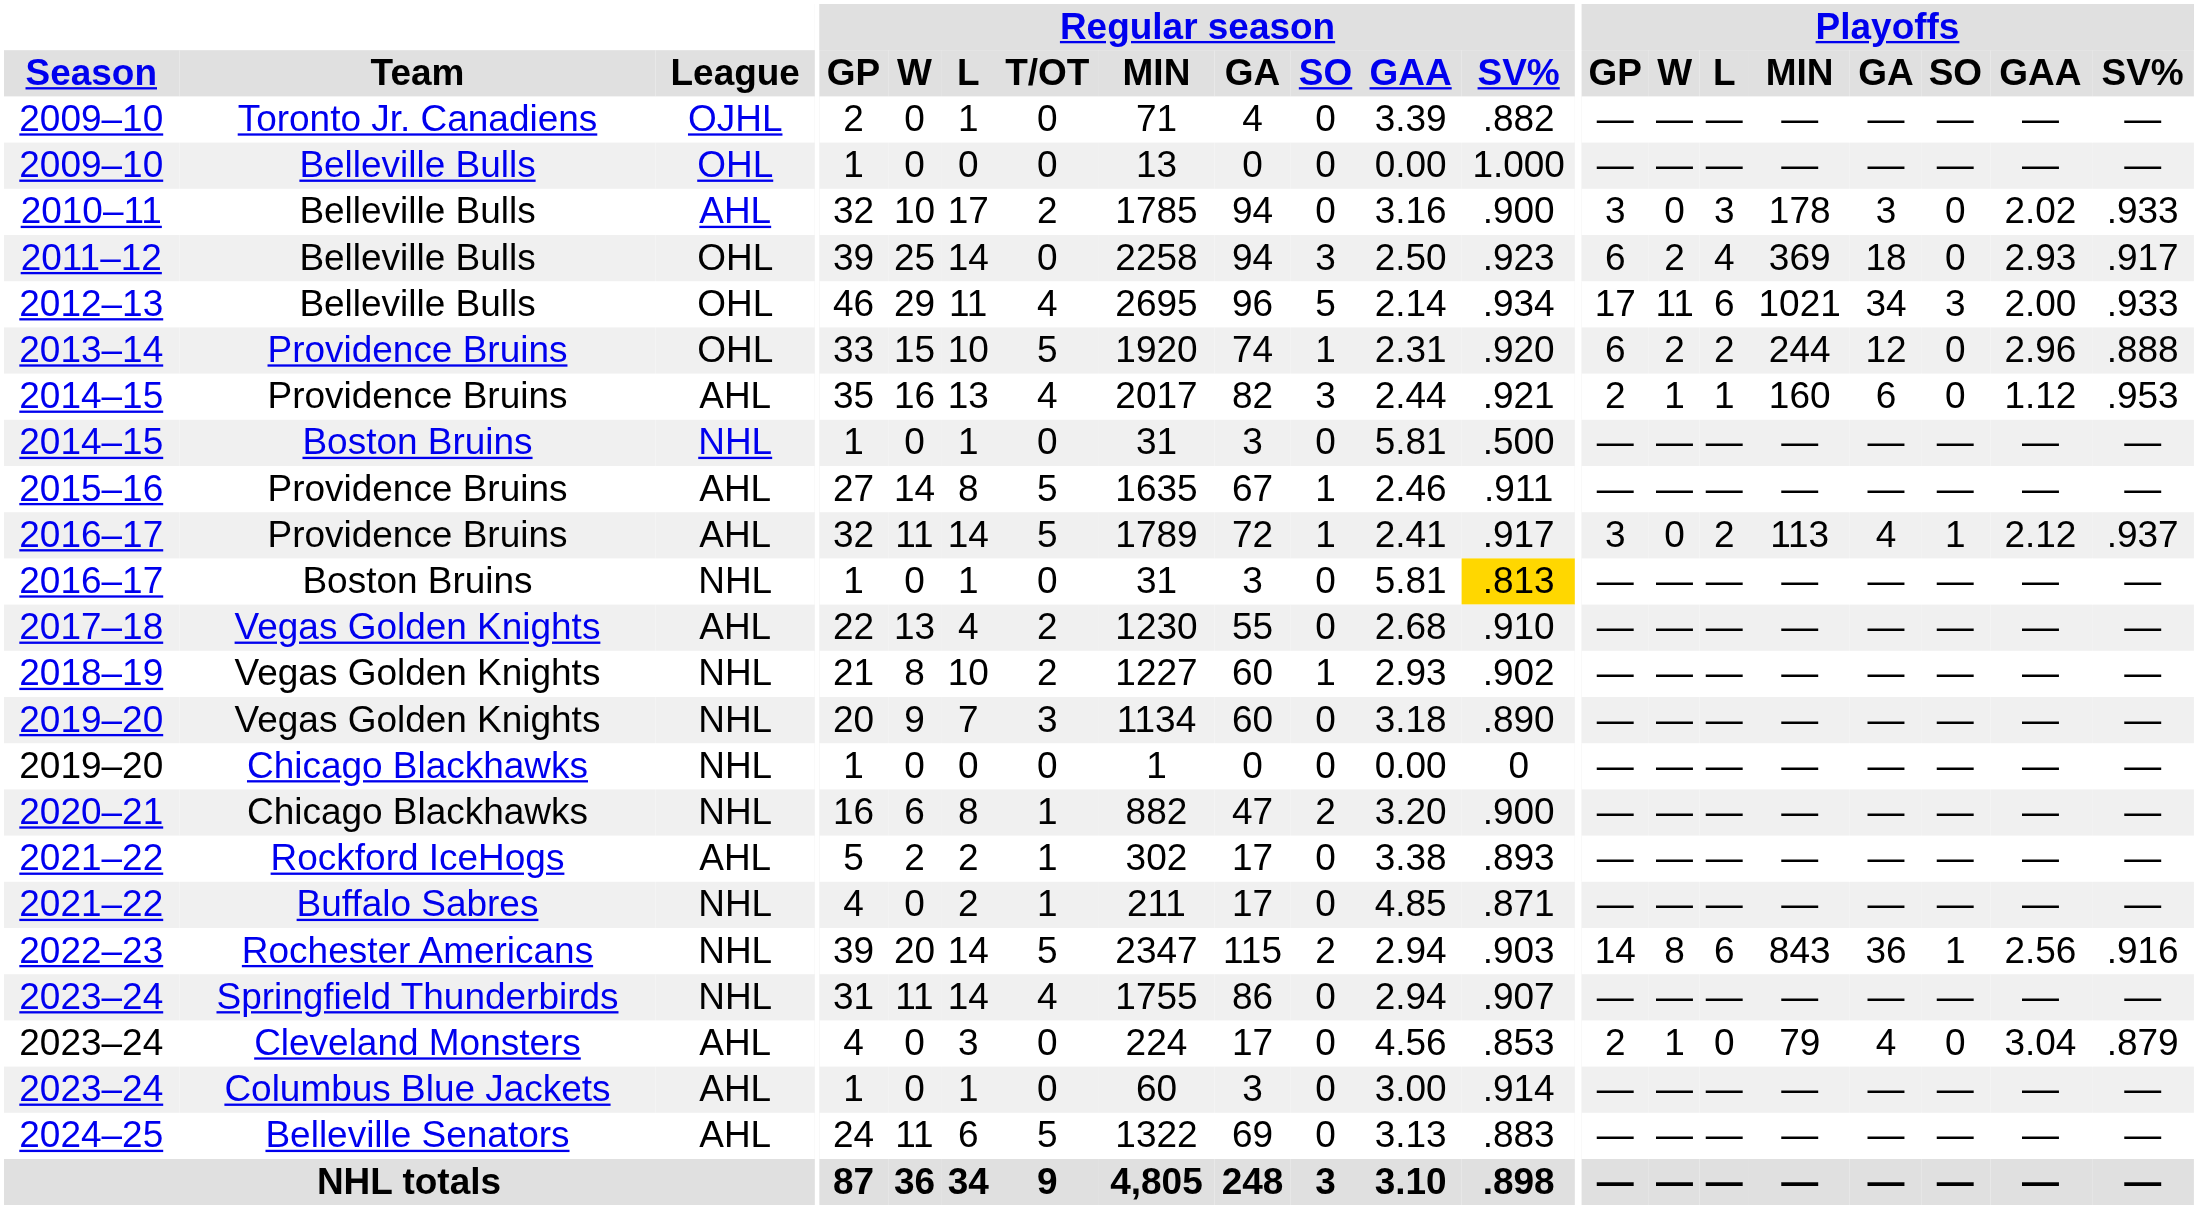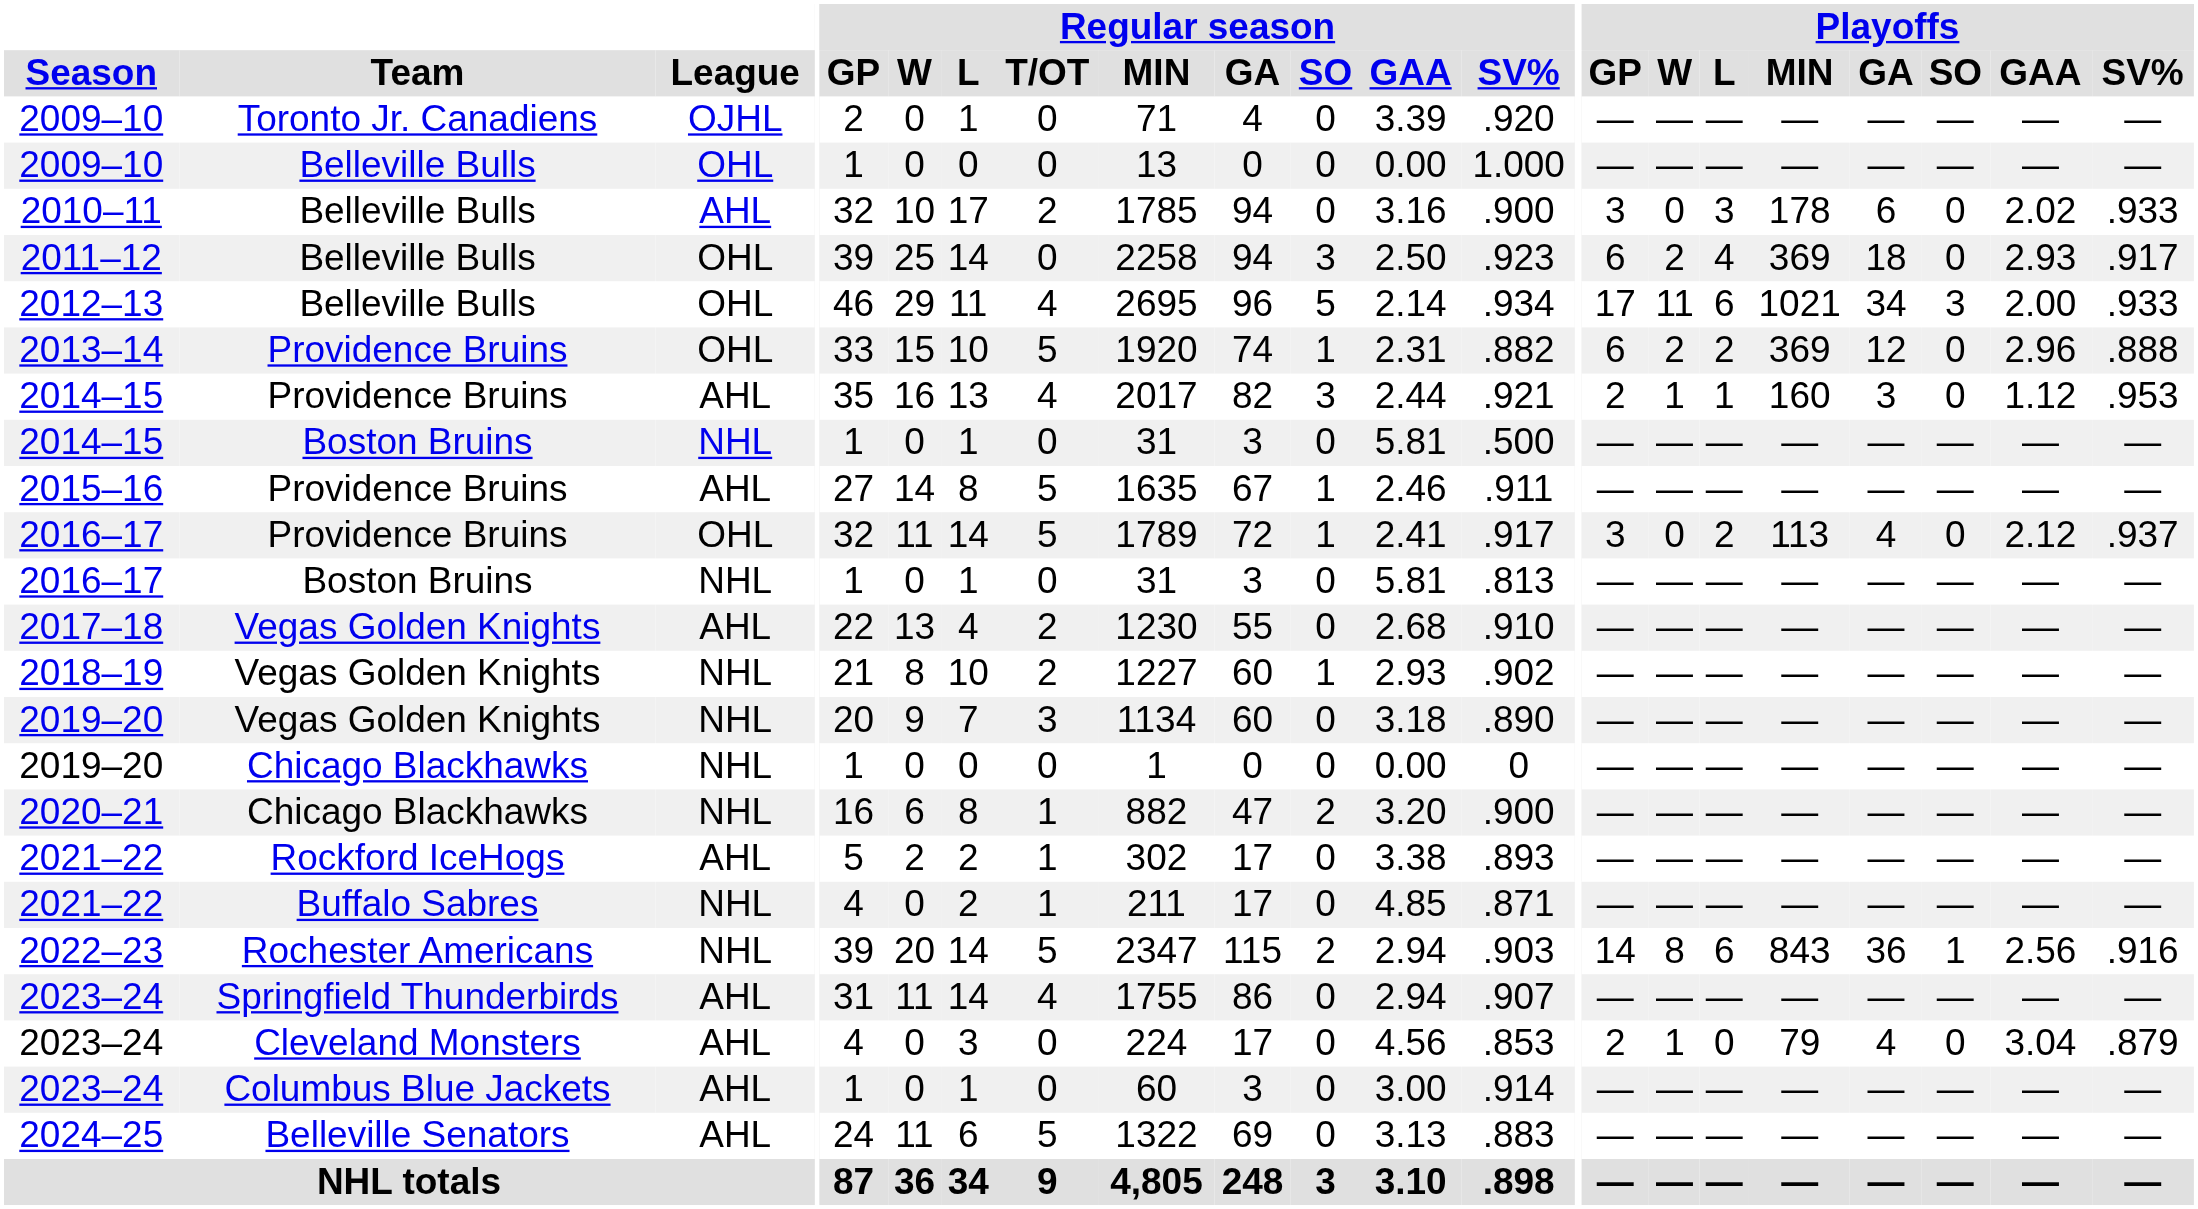2009–10 / Toronto Jr. Canadiens | Regular season / SV%: .882 -> .920
2010–11 | Playoffs / GA: 3 -> 6
2013–14 | Regular season / SV%: .920 -> .882
2013–14 | Playoffs / MIN: 244 -> 369
2014–15 / Providence Bruins | Playoffs / GA: 6 -> 3
2016–17 / Providence Bruins | League: AHL -> OHL
2016–17 / Providence Bruins | Playoffs / SO: 1 -> 0
2016–17 / Boston Bruins | Regular season / SV%: gold background -> no background
2023–24 / Springfield Thunderbirds | League: NHL -> AHL
